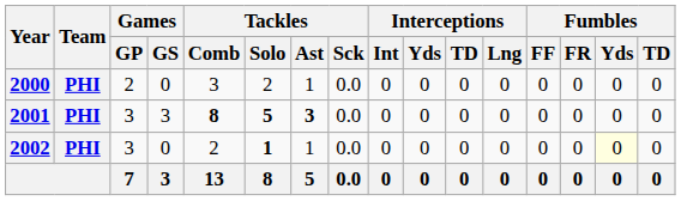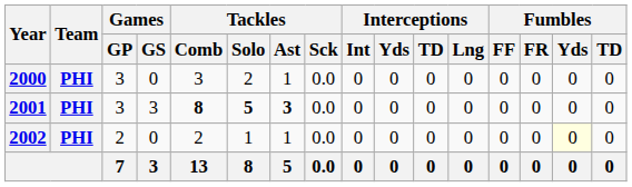2000 | Games / GP: 2 -> 3
2002 | Games / GP: 3 -> 2
2002 | Tackles / Solo: bold -> normal
